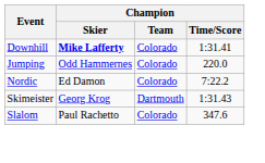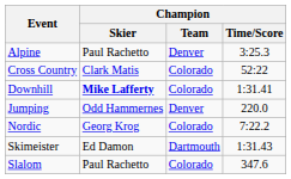+ row: Alpine | Paul Rachetto | Denver | 3:25.3
+ row: Cross Country | Clark Matis | Colorado | 52:22
Jumping | Champion / Team: Colorado -> Denver
Nordic | Champion / Skier: Ed Damon -> Georg Krog
Skimeister | Champion / Skier: Georg Krog -> Ed Damon
